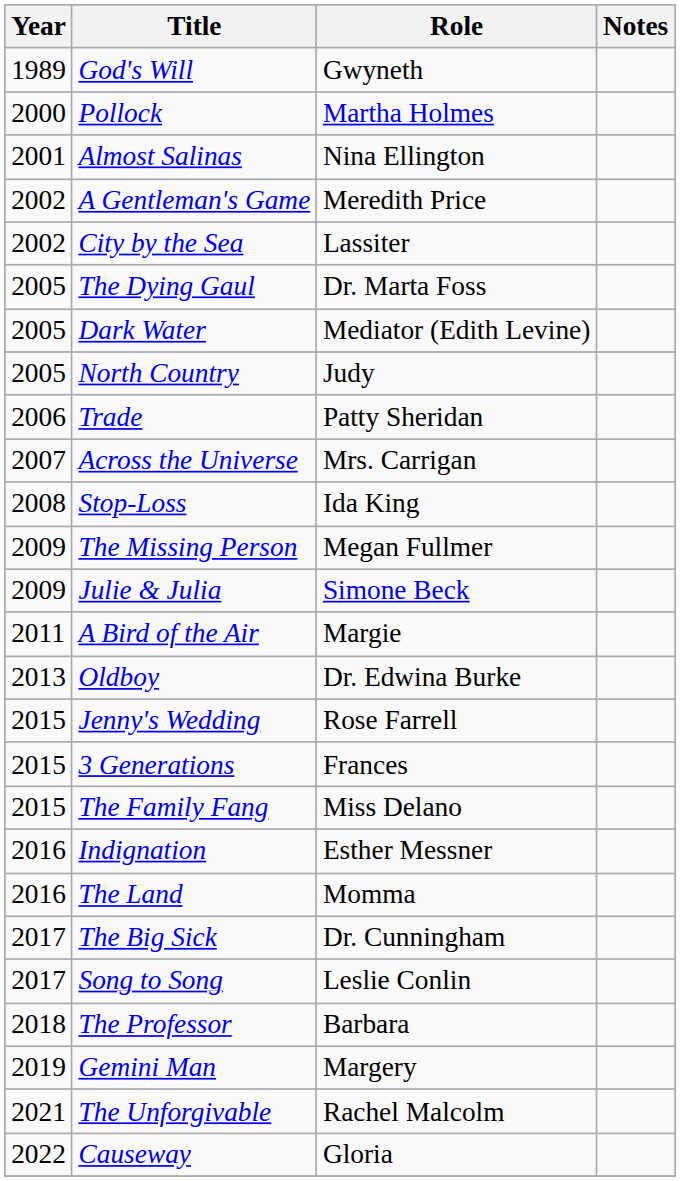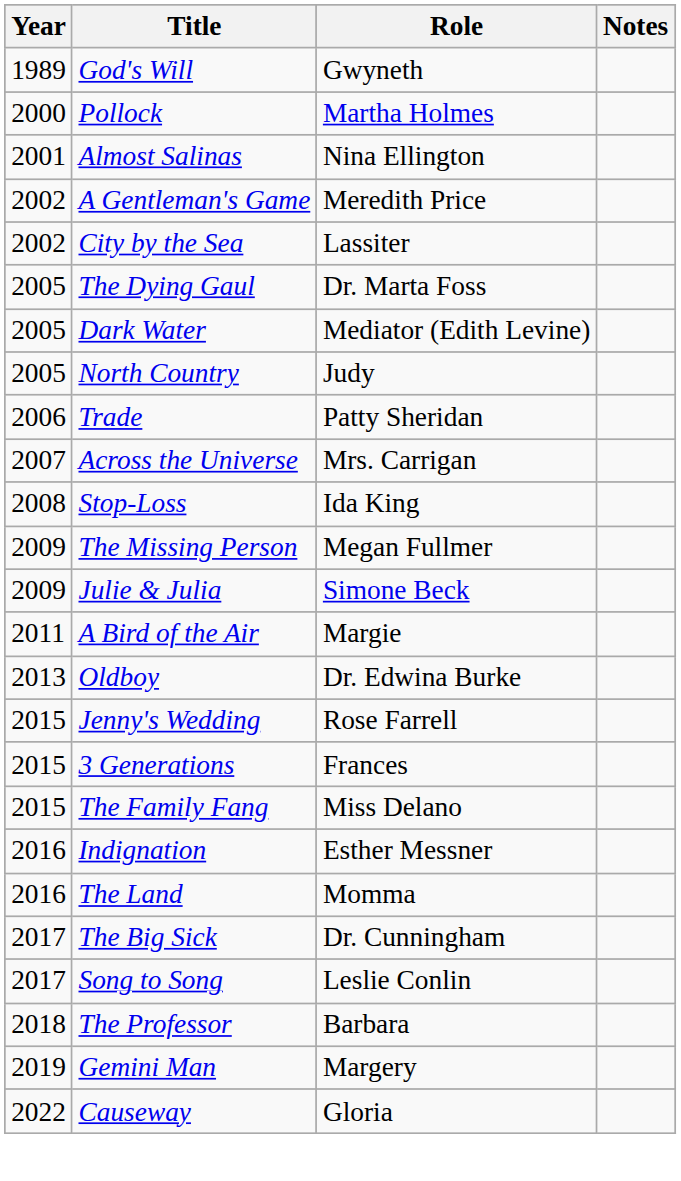- row: 2021 | The Unforgivable | Rachel Malcolm
